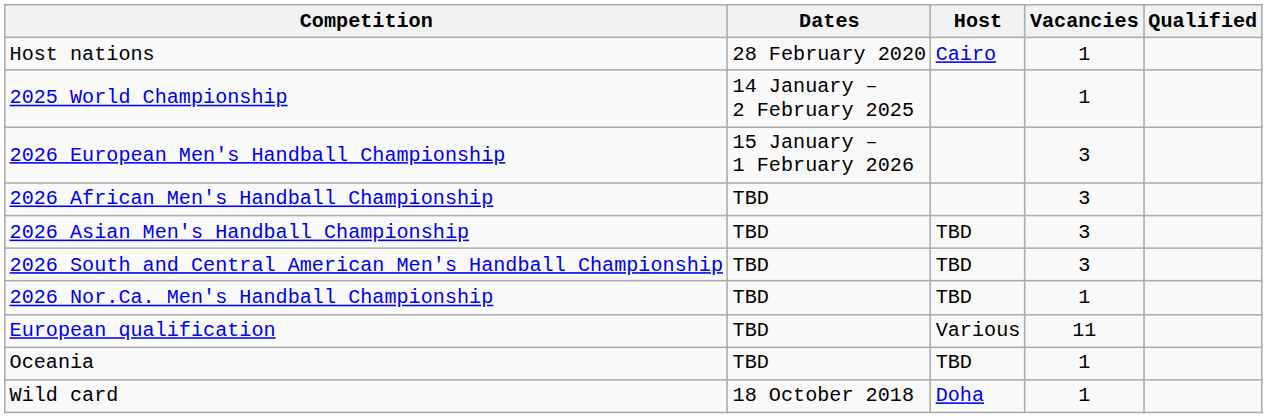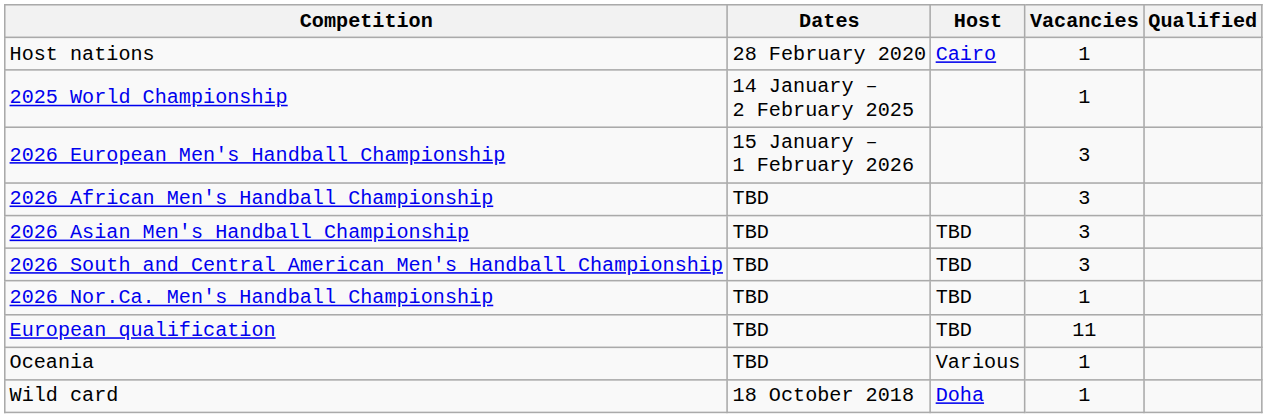European qualification | Host: Various -> TBD
Oceania | Host: TBD -> Various
